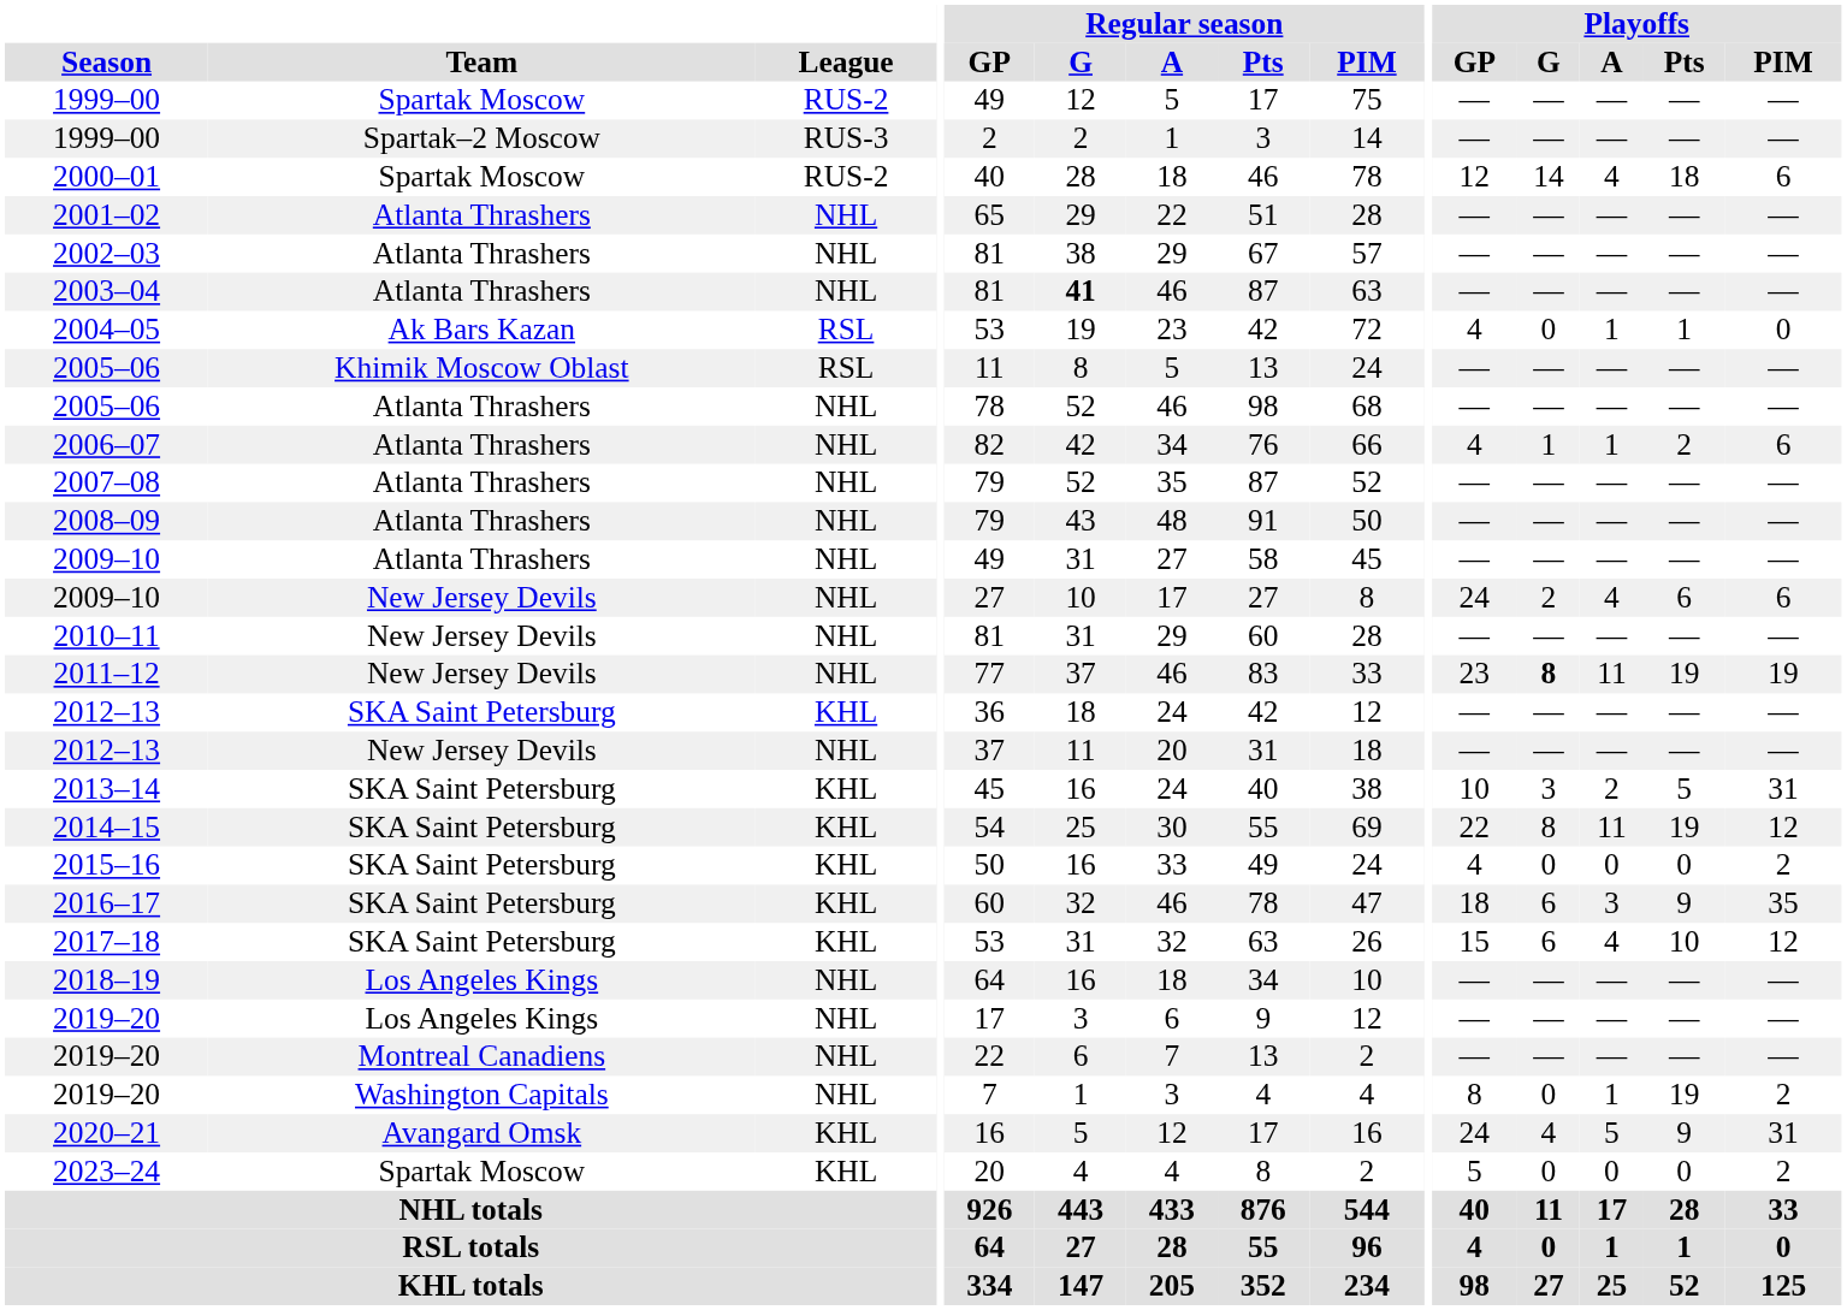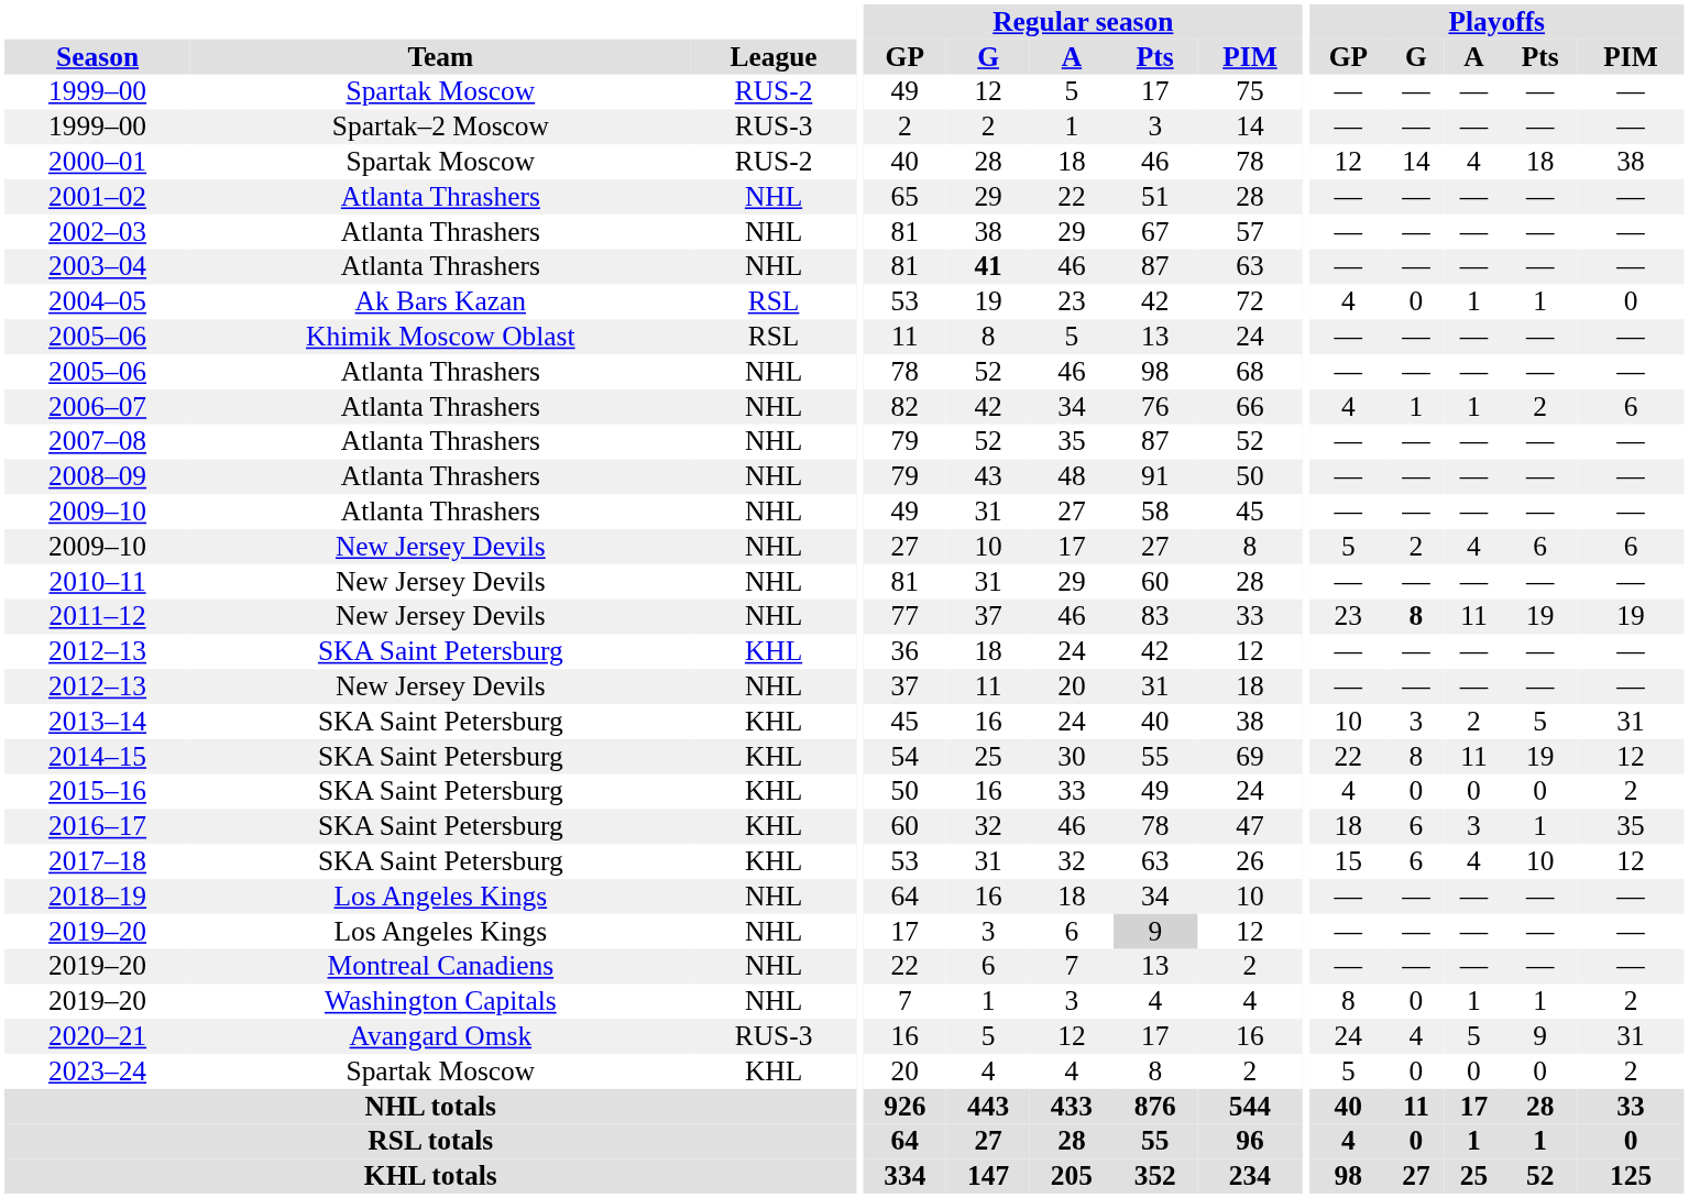2000–01 | Playoffs / PIM: 6 -> 38
2009–10 / New Jersey Devils | Playoffs / GP: 24 -> 5
2016–17 | Playoffs / Pts: 9 -> 1
2019–20 / Los Angeles Kings | Regular season / Pts: no background -> lightgrey background
2019–20 / Washington Capitals | Playoffs / Pts: 19 -> 1
2020–21 | League: KHL -> RUS-3
